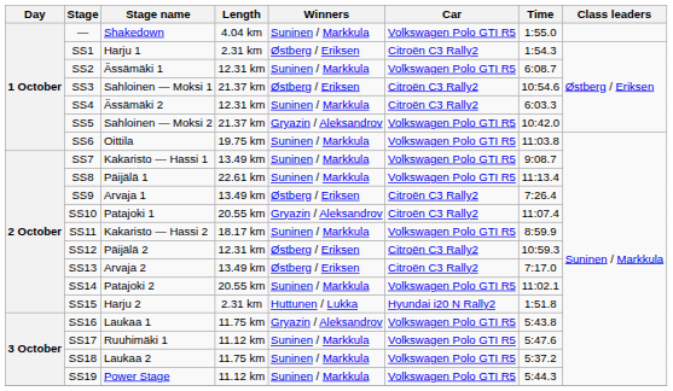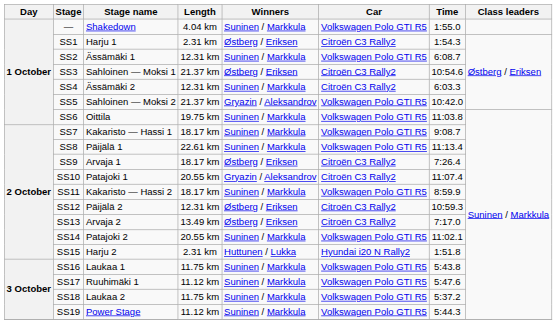SS7 | Length: 13.49 km -> 18.17 km
SS9 | Length: 13.49 km -> 18.17 km
SS16 | Winners: Gryazin / Aleksandrov -> Suninen / Markkula
